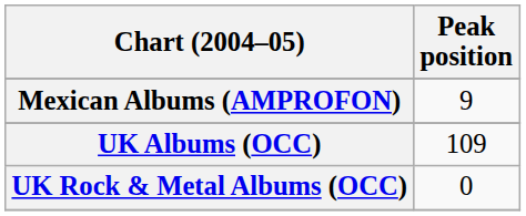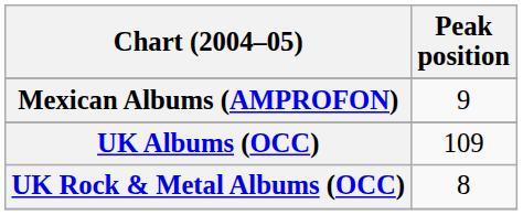UK Rock & Metal Albums (OCC) | Peak position: 0 -> 8
